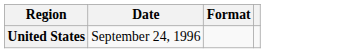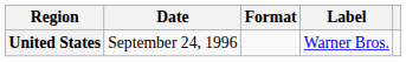+ column: Label | Warner Bros.
